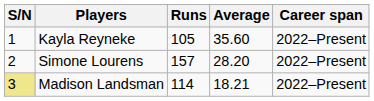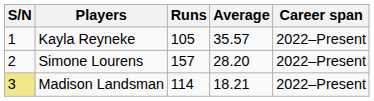Kayla Reyneke | Average: 35.60 -> 35.57
